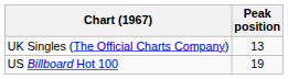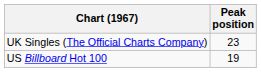UK Singles (The Official Charts Company) | Peak position: 13 -> 23
